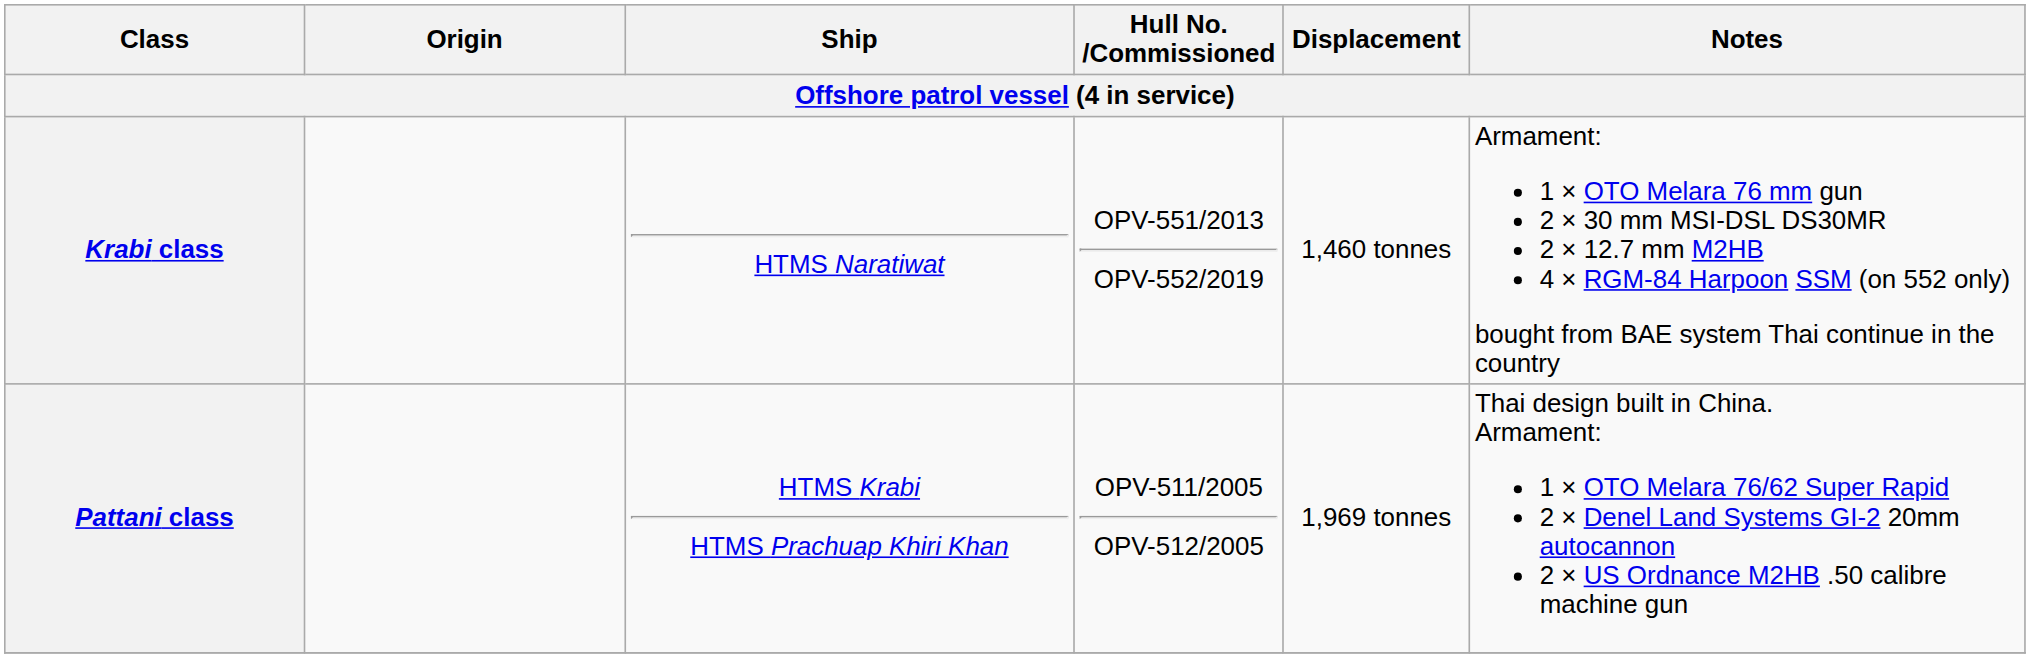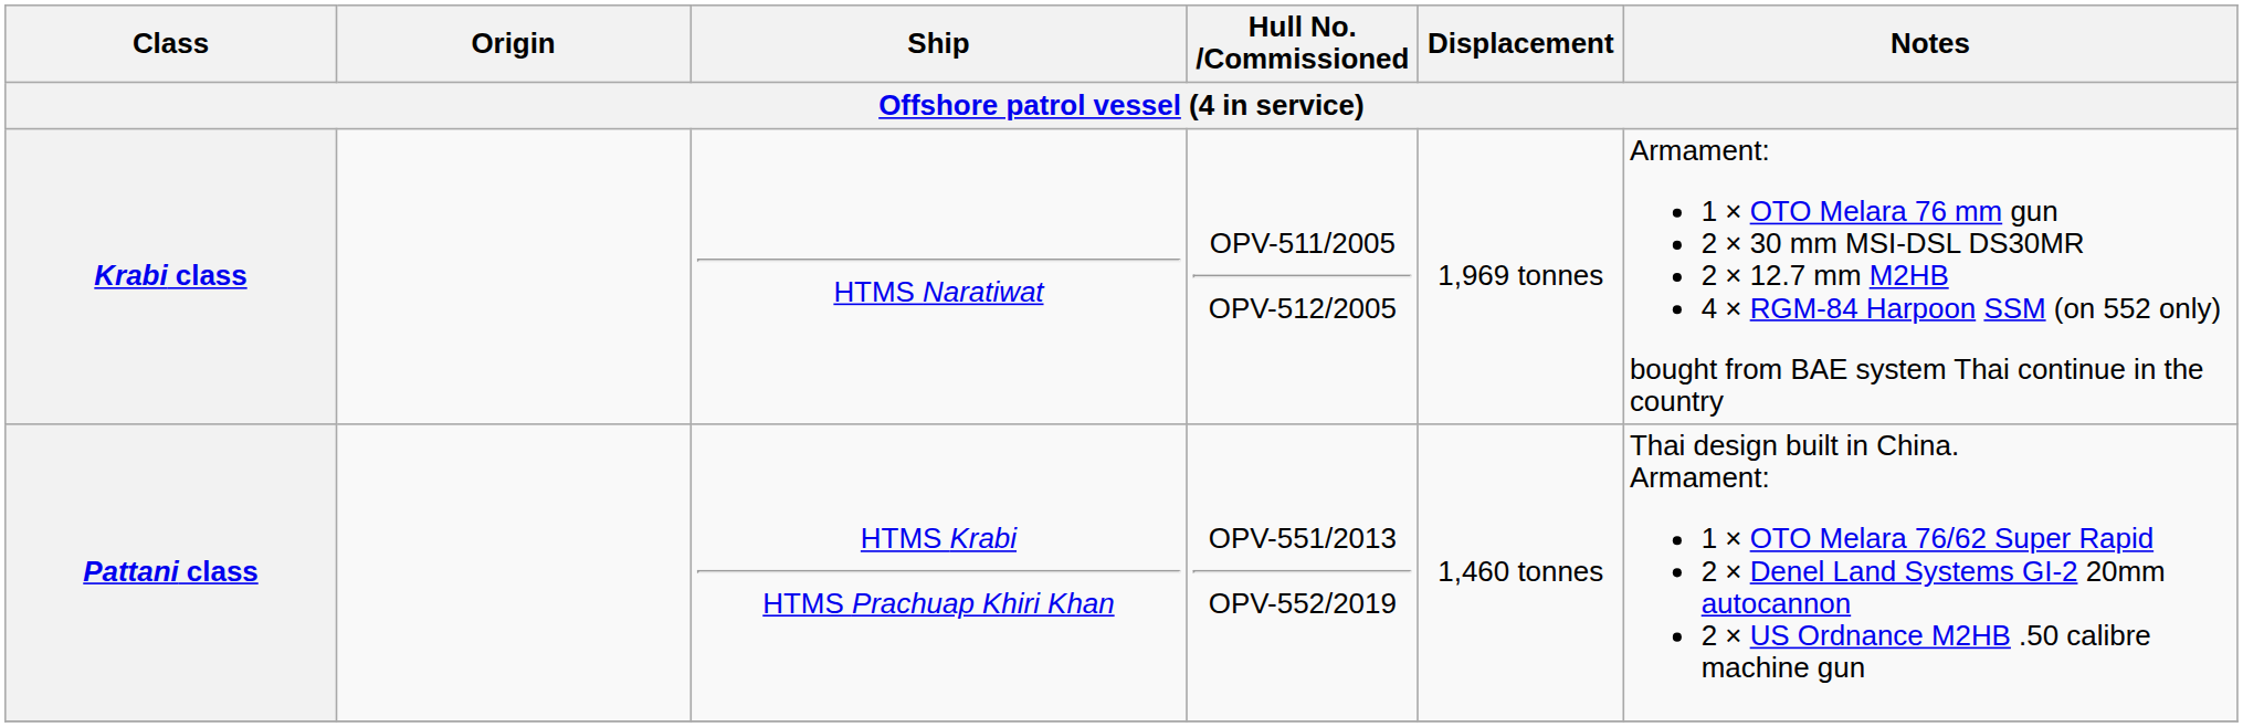Krabi class | Hull No. /Commissioned: OPV-551/2013 OPV-552/2019 -> OPV-511/2005 OPV-512/2005
Krabi class | Displacement: 1,460 tonnes -> 1,969 tonnes
Pattani class | Hull No. /Commissioned: OPV-511/2005 OPV-512/2005 -> OPV-551/2013 OPV-552/2019
Pattani class | Displacement: 1,969 tonnes -> 1,460 tonnes
